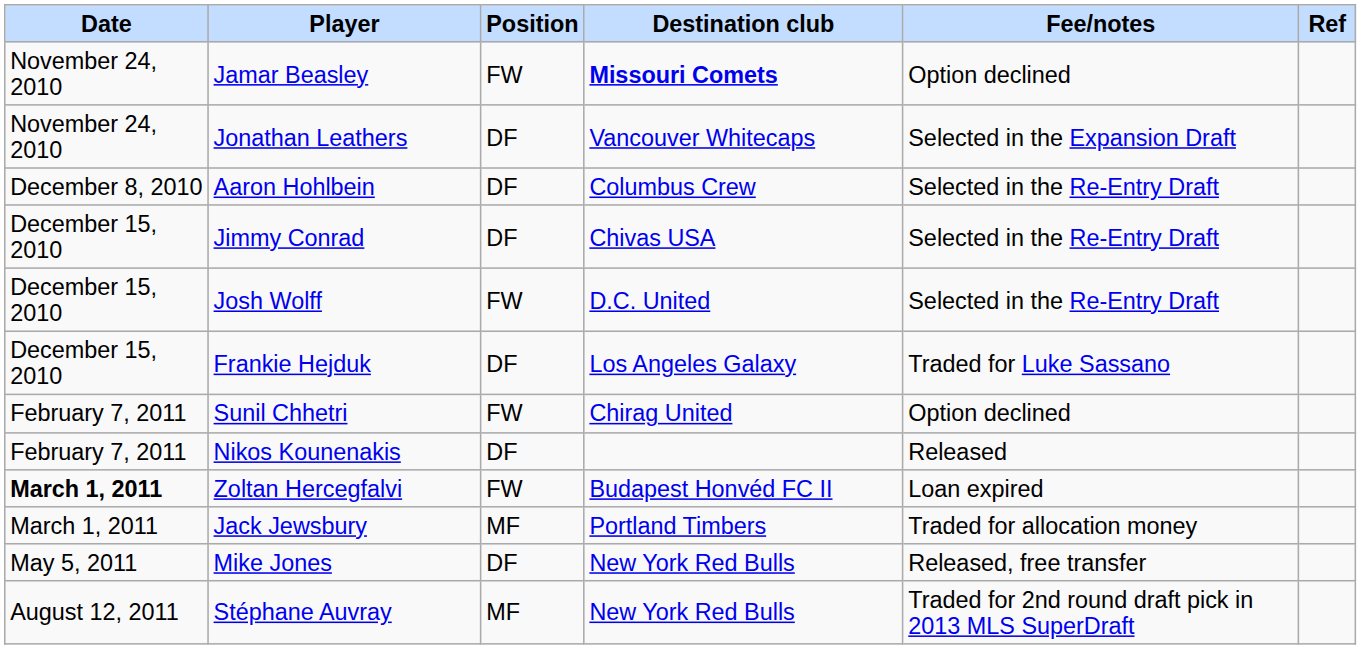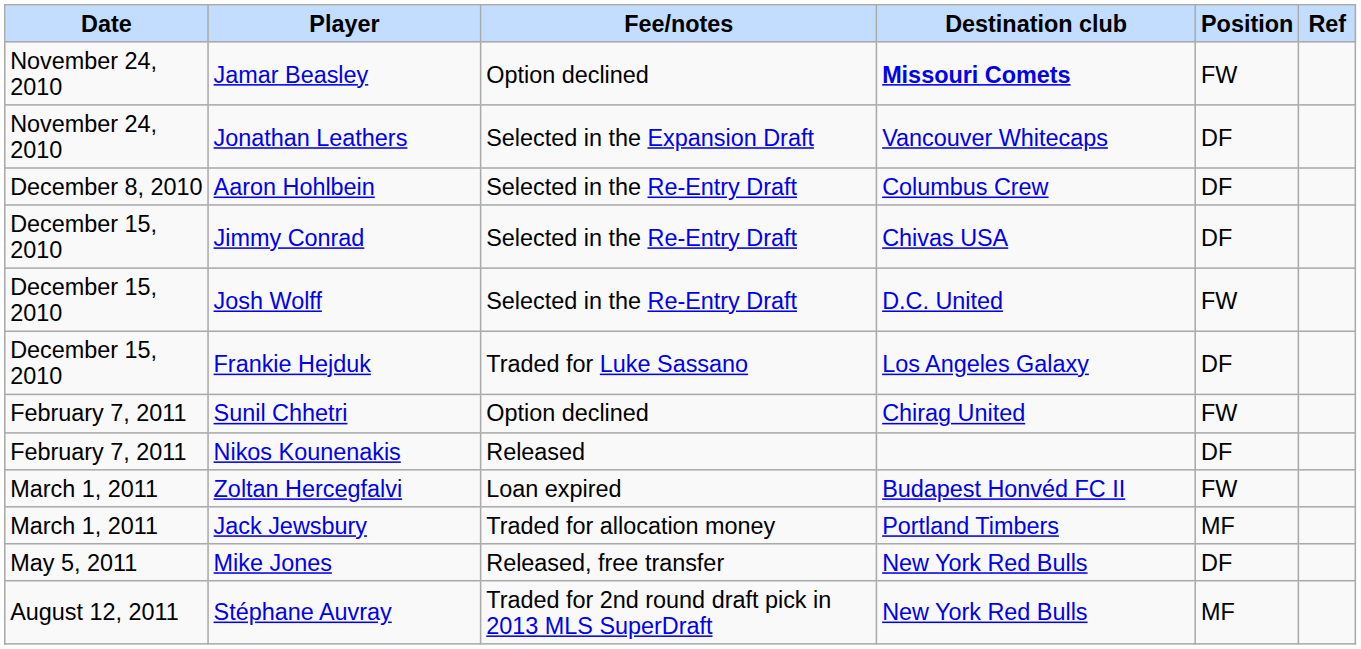columns swapped: Position <-> Fee/notes
Zoltan Hercegfalvi | Date: bold -> normal
